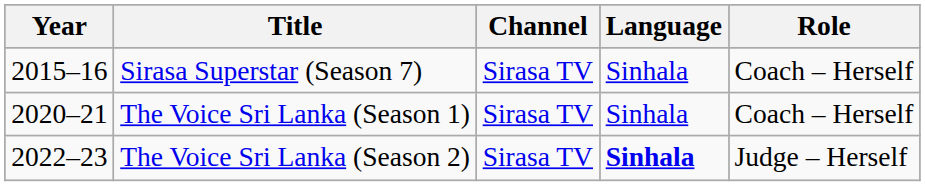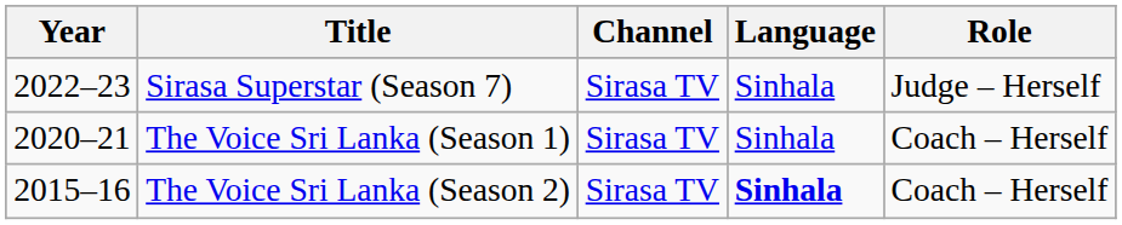Sirasa Superstar (Season 7) | Year: 2015–16 -> 2022–23
Sirasa Superstar (Season 7) | Role: Coach – Herself -> Judge – Herself
The Voice Sri Lanka (Season 2) | Year: 2022–23 -> 2015–16
The Voice Sri Lanka (Season 2) | Role: Judge – Herself -> Coach – Herself
